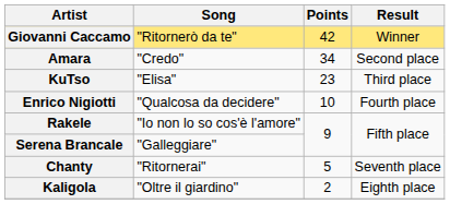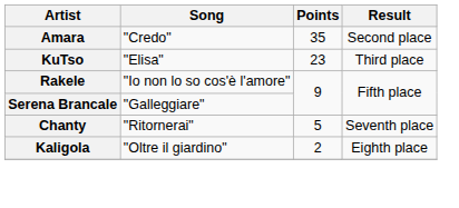- row: Giovanni Caccamo | "Ritornerò da te" | 42 | Winner
Amara | Points: 34 -> 35
- row: Enrico Nigiotti | "Qualcosa da decidere" | 10 | Fourth place
